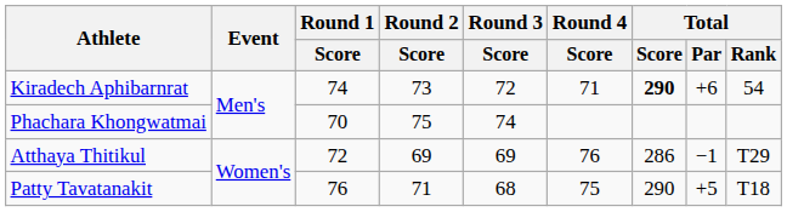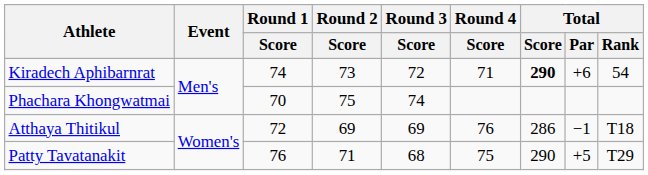Atthaya Thitikul | Total / Rank: T29 -> T18
Patty Tavatanakit | Total / Rank: T18 -> T29
